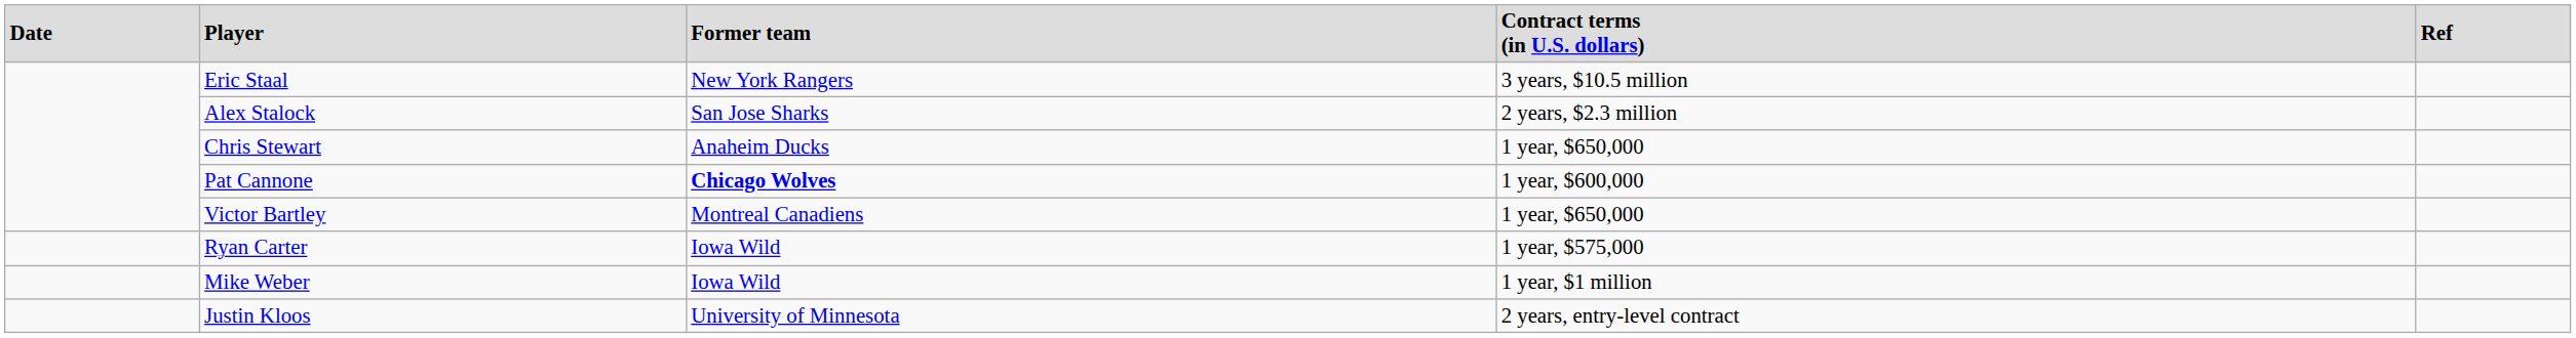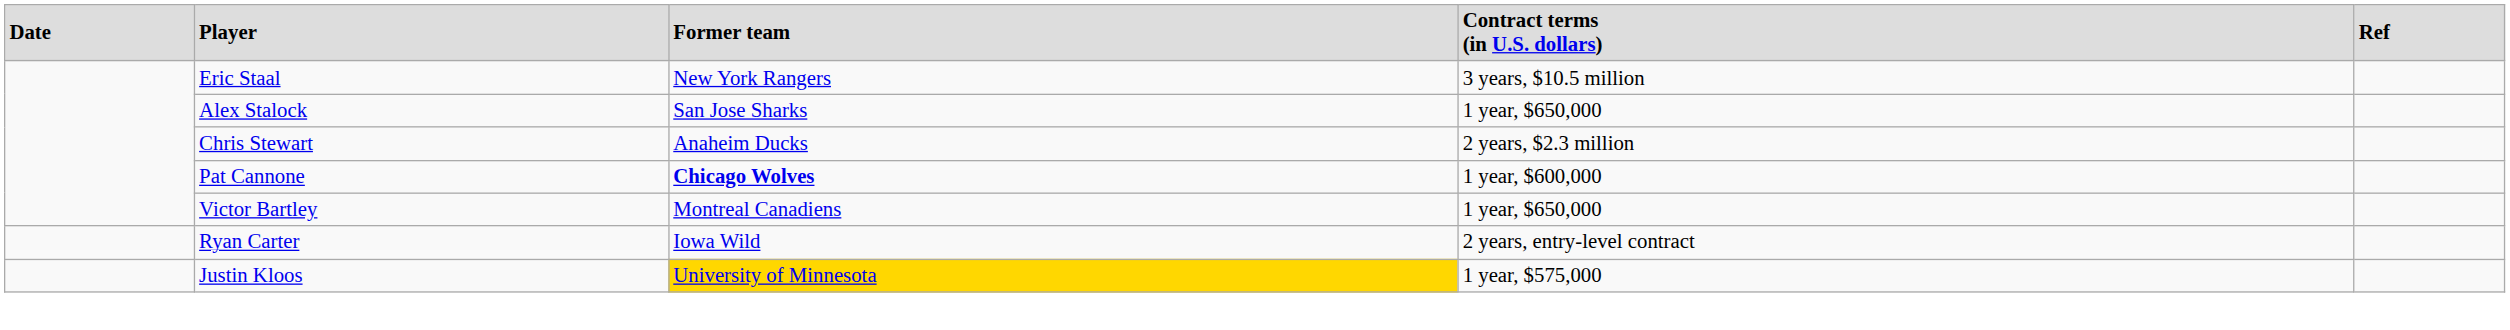Alex Stalock | column 4: 2 years, $2.3 million -> 1 year, $650,000
Chris Stewart | column 4: 1 year, $650,000 -> 2 years, $2.3 million
Ryan Carter | column 4: 1 year, $575,000 -> 2 years, entry-level contract
- row: Mike Weber | Iowa Wild | 1 year, $1 million
Justin Kloos | column 3: no background -> gold background
Justin Kloos | column 4: 2 years, entry-level contract -> 1 year, $575,000
